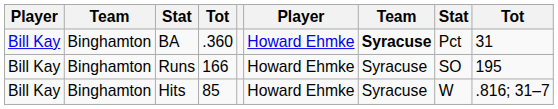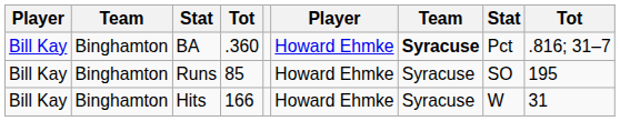BA | column 9: 31 -> .816; 31–7
Runs | column 4: 166 -> 85
Hits | column 4: 85 -> 166
Hits | column 9: .816; 31–7 -> 31
